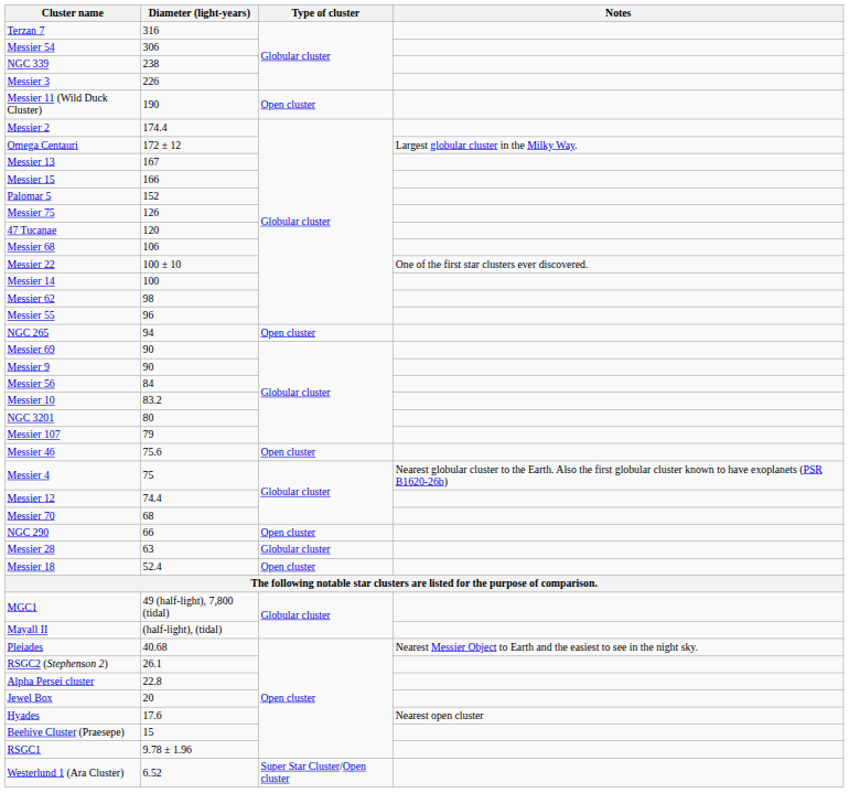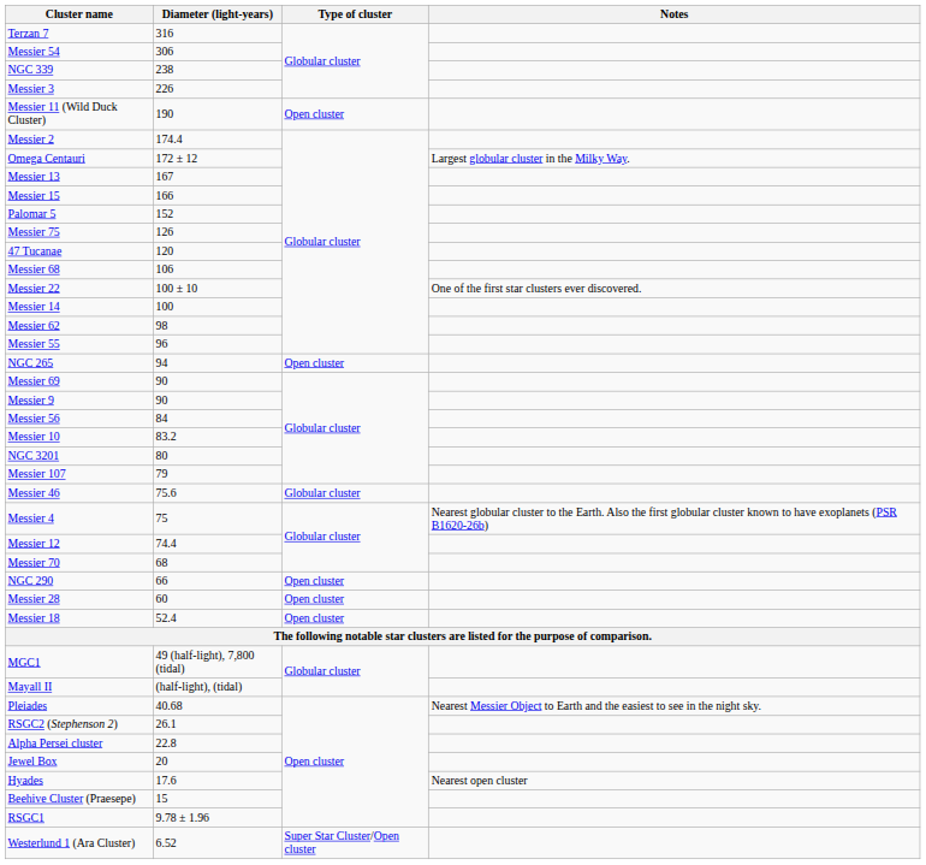Messier 46 | Type of cluster: Open cluster -> Globular cluster
Messier 28 | Diameter (light-years): 63 -> 60
Messier 28 | Type of cluster: Globular cluster -> Open cluster
